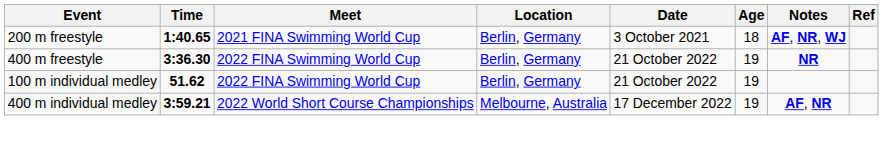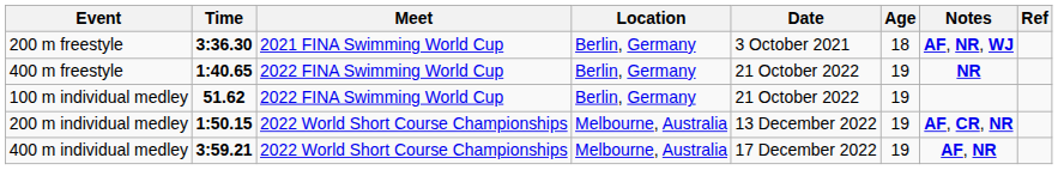200 m freestyle | Time: 1:40.65 -> 3:36.30
400 m freestyle | Time: 3:36.30 -> 1:40.65
+ row: 200 m individual medley | 1:50.15 | 2022 World Short Course Championships | Melbourne, Australia | 13 December 2022 | 19 | AF, CR, NR
